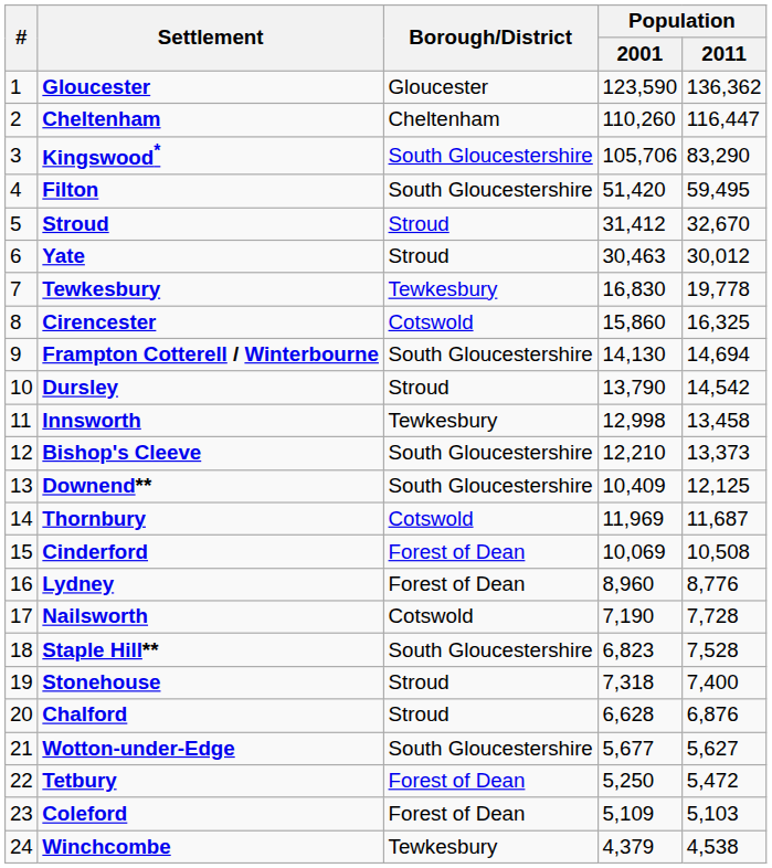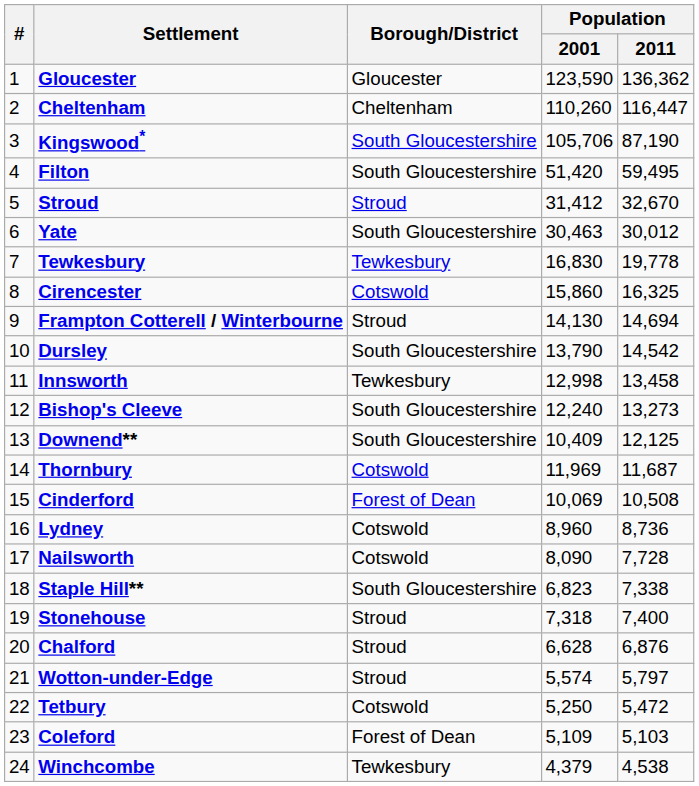Kingswood* | Population / 2011: 83,290 -> 87,190
Yate | Borough/District: Stroud -> South Gloucestershire
Frampton Cotterell / Winterbourne | Borough/District: South Gloucestershire -> Stroud
Dursley | Borough/District: Stroud -> South Gloucestershire
Bishop's Cleeve | Population / 2001: 12,210 -> 12,240
Bishop's Cleeve | Population / 2011: 13,373 -> 13,273
Lydney | Borough/District: Forest of Dean -> Cotswold
Lydney | Population / 2011: 8,776 -> 8,736
Nailsworth | Population / 2001: 7,190 -> 8,090
Staple Hill** | Population / 2011: 7,528 -> 7,338
Wotton-under-Edge | Borough/District: South Gloucestershire -> Stroud
Wotton-under-Edge | Population / 2001: 5,677 -> 5,574
Wotton-under-Edge | Population / 2011: 5,627 -> 5,797
Tetbury | Borough/District: Forest of Dean -> Cotswold
